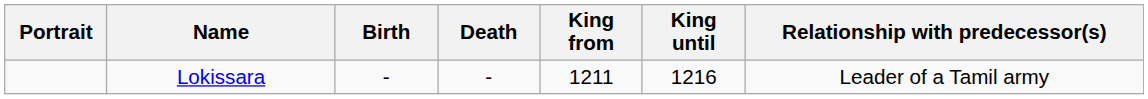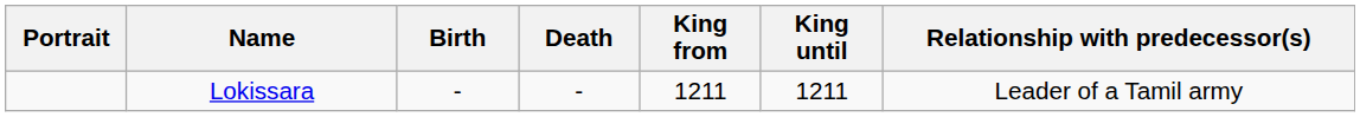Lokissara | King until: 1216 -> 1211
